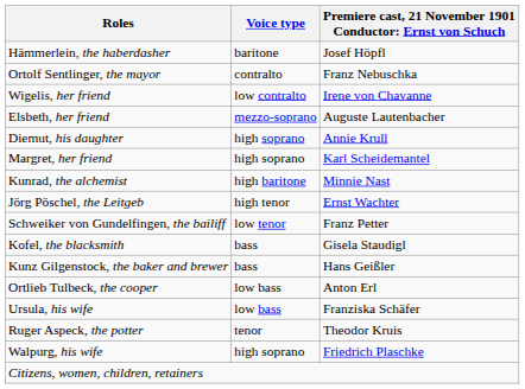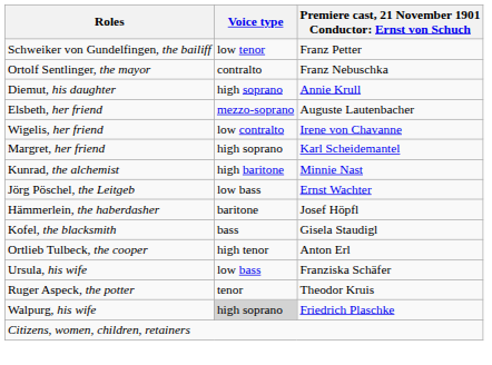rows swapped: Schweiker von Gundelfingen, the bailiff <-> Hämmerlein, the haberdasher
rows swapped: Diemut, his daughter <-> Wigelis, her friend
Jörg Pöschel, the Leitgeb | Voice type: high tenor -> low bass
- row: Kunz Gilgenstock, the baker and brewer | bass | Hans Geißler
Ortlieb Tulbeck, the cooper | Voice type: low bass -> high tenor
Walpurg, his wife | Voice type: no background -> lightgrey background
